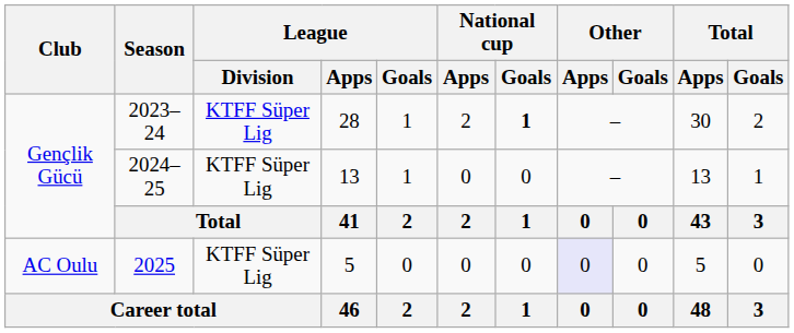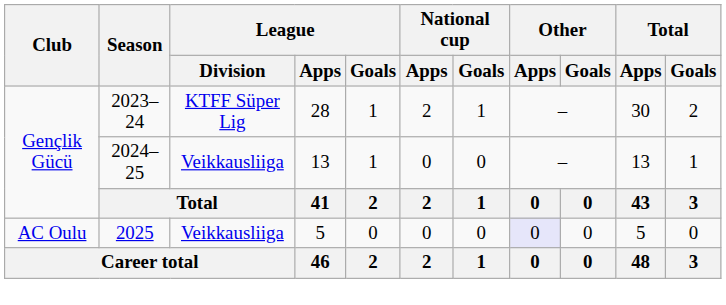2023–24 | National cup / Goals: bold -> normal
2024–25 | League / Division: KTFF Süper Lig -> Veikkausliiga
2025 | League / Division: KTFF Süper Lig -> Veikkausliiga
